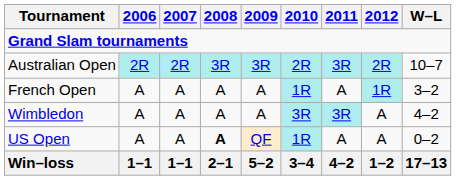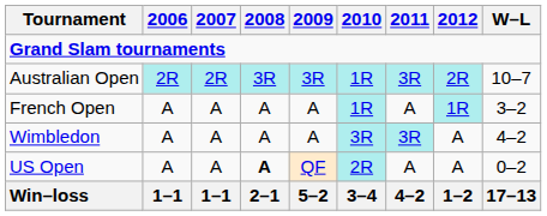Australian Open | 2010: 2R -> 1R
US Open | 2010: 1R -> 2R
